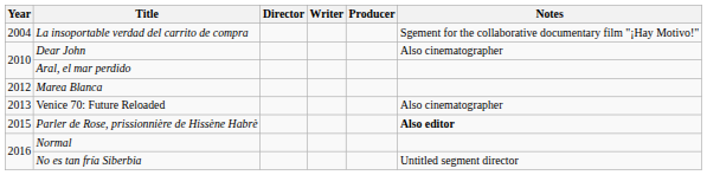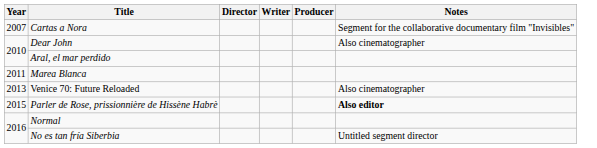- row: 2004 | La insoportable verdad del carrito de compra | Sgement for the collaborative documentary film "¡Hay Motivo!"
+ row: 2007 | Cartas a Nora | Segment for the collaborative documentary film "Invisibles"
Marea Blanca | Year: 2012 -> 2011
